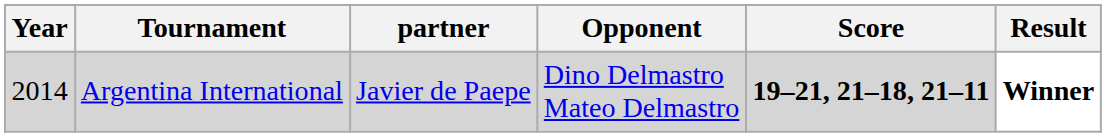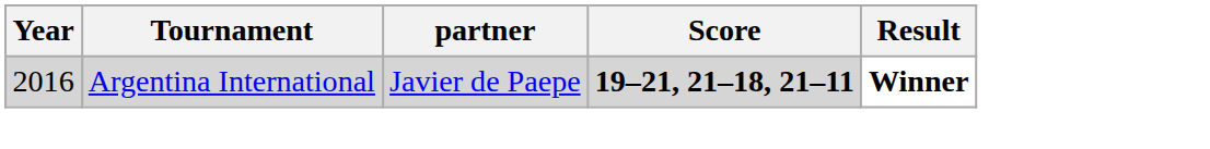- column: Opponent | Dino Delmastro Mateo Delmastro
Argentina International | Year: 2014 -> 2016
